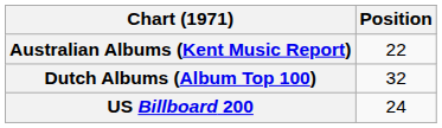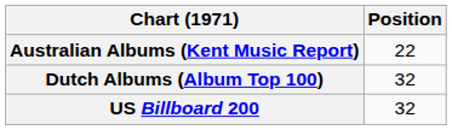US Billboard 200 | Position: 24 -> 32
